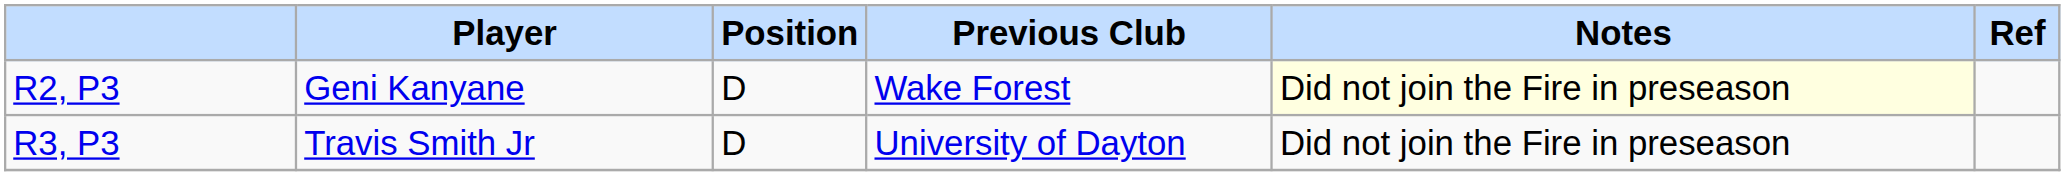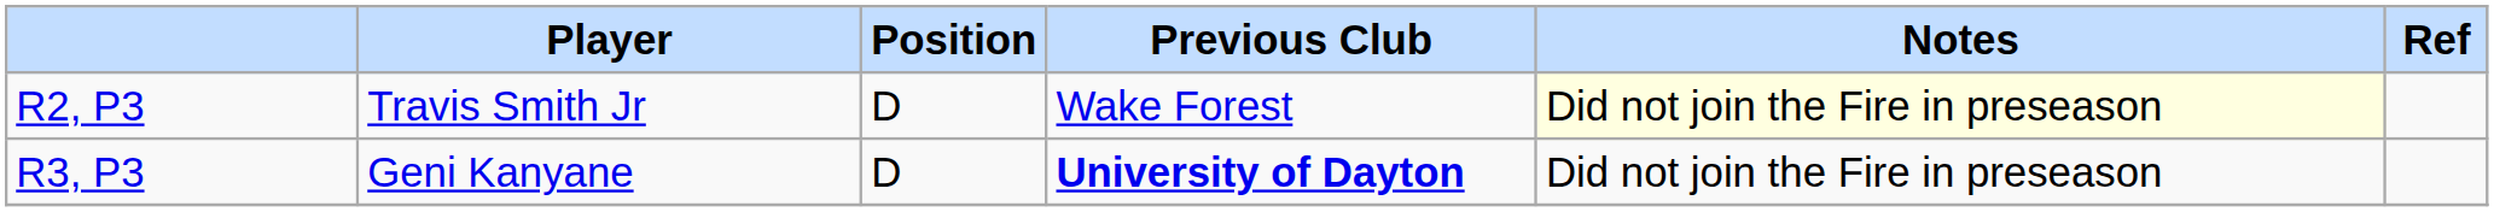R2, P3 | Player: Geni Kanyane -> Travis Smith Jr
R3, P3 | Player: Travis Smith Jr -> Geni Kanyane
R3, P3 | Previous Club: normal -> bold
